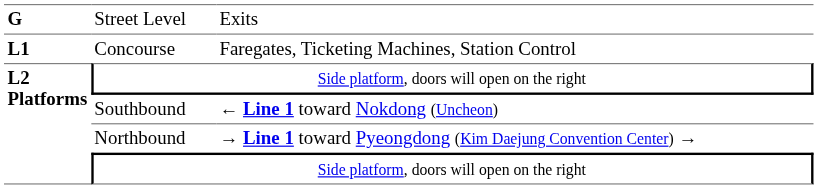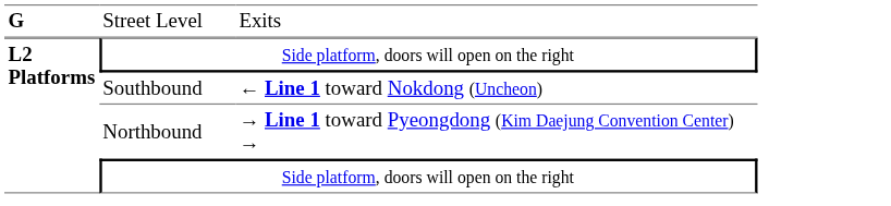- row: L1 | Concourse | Faregates, Ticketing Machines, Station Control
